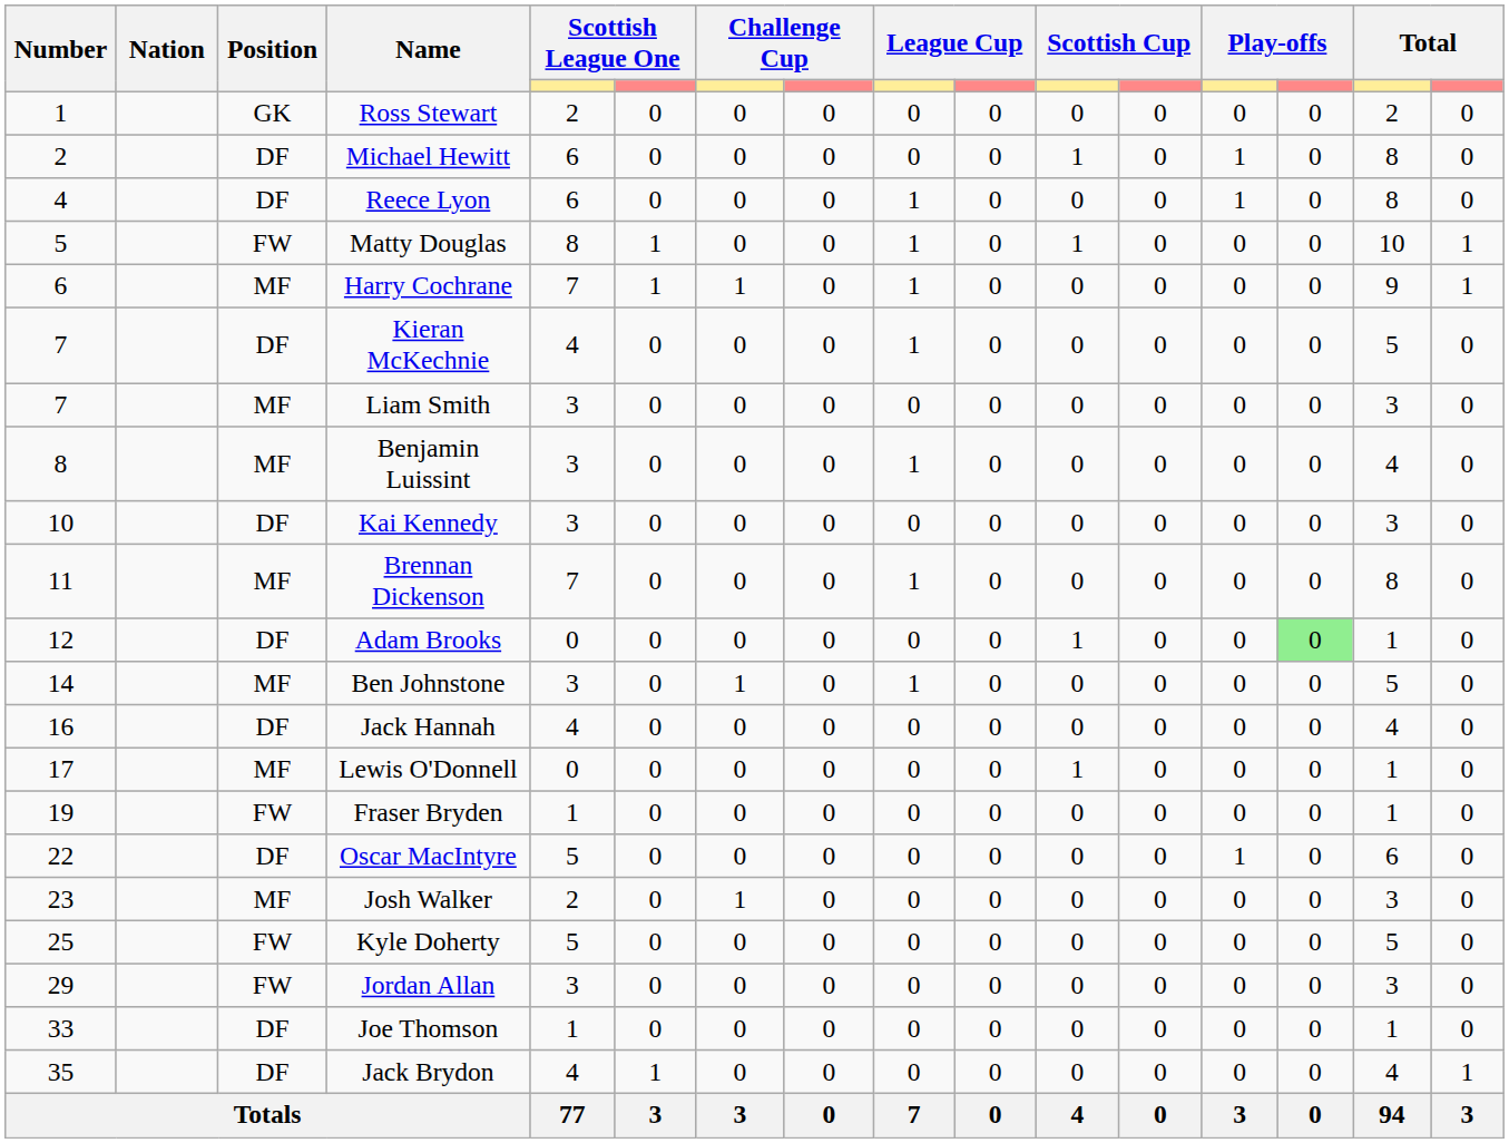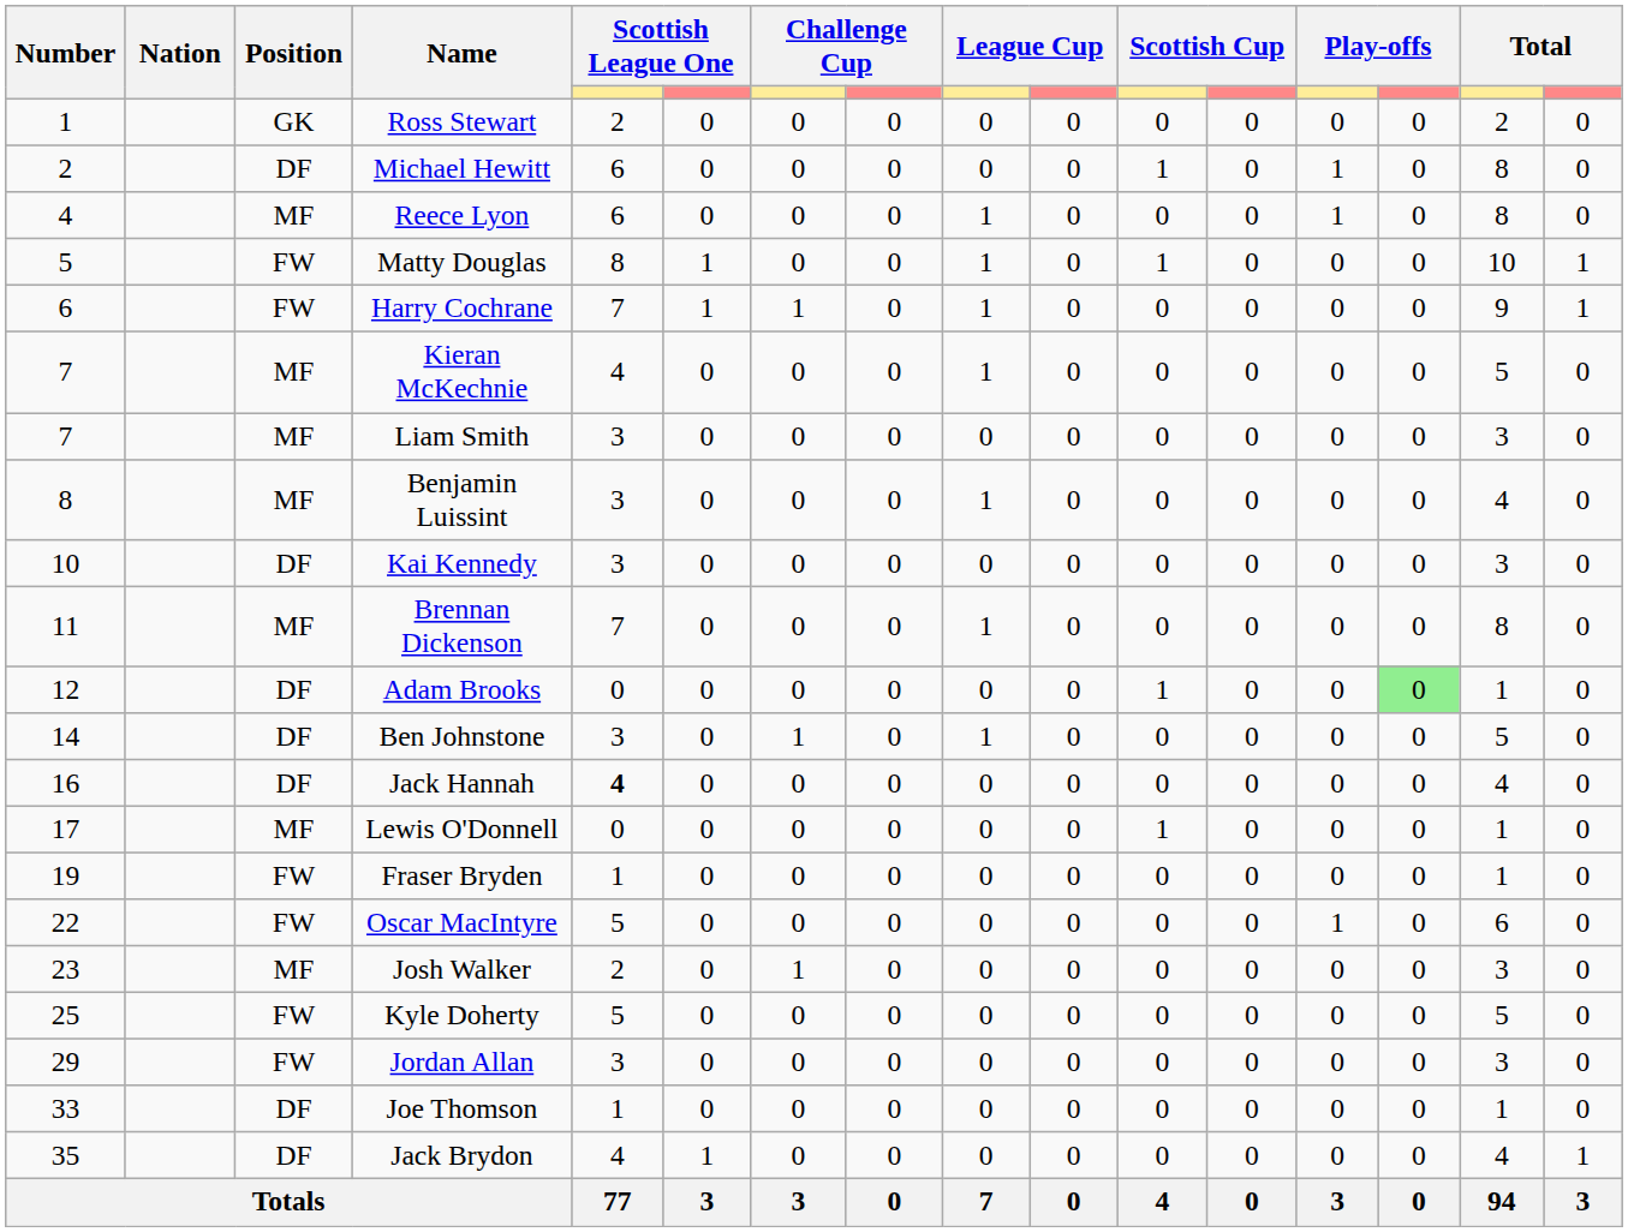Reece Lyon | Position: DF -> MF
Harry Cochrane | Position: MF -> FW
Kieran McKechnie | Position: DF -> MF
Ben Johnstone | Position: MF -> DF
Jack Hannah | column 5: normal -> bold
Oscar MacIntyre | Position: DF -> FW
